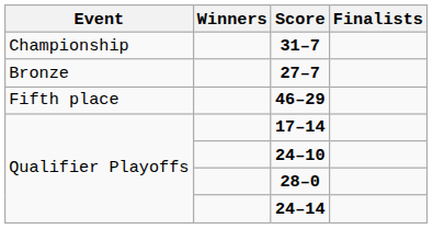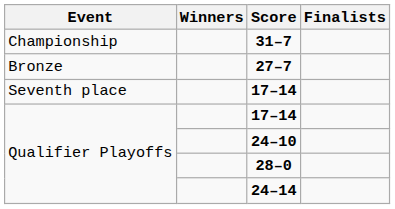- row: Fifth place | 46–29
+ row: Seventh place | 17–14
